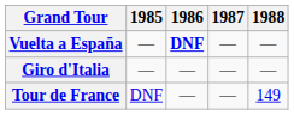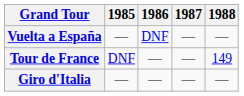Vuelta a España | 1986: bold -> normal
rows swapped: Giro d'Italia <-> Tour de France
